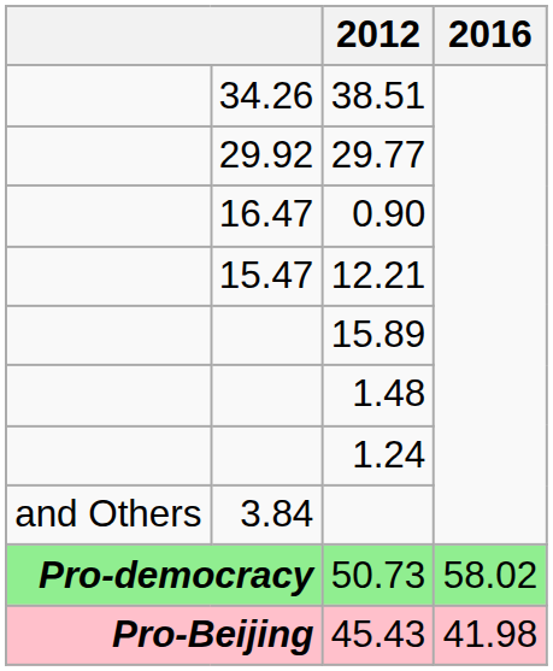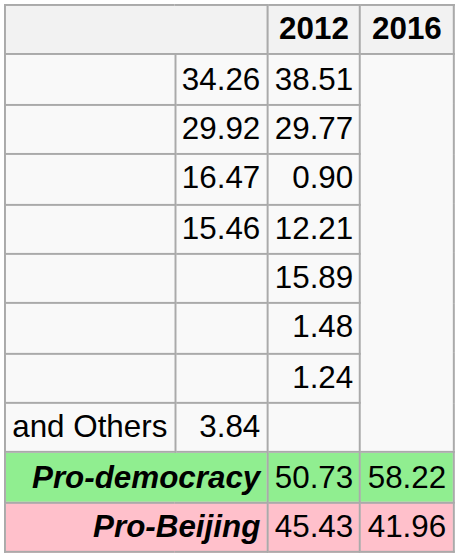12.21 | column 2: 15.47 -> 15.46
50.73 | 2016: 58.02 -> 58.22
45.43 | 2016: 41.98 -> 41.96
